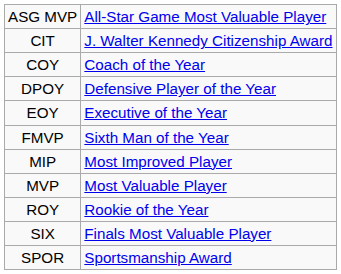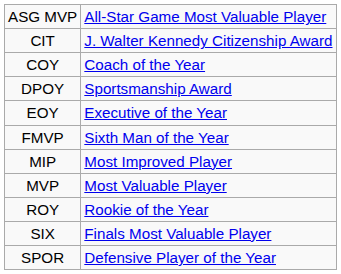DPOY | column 2: Defensive Player of the Year -> Sportsmanship Award
SPOR | column 2: Sportsmanship Award -> Defensive Player of the Year
